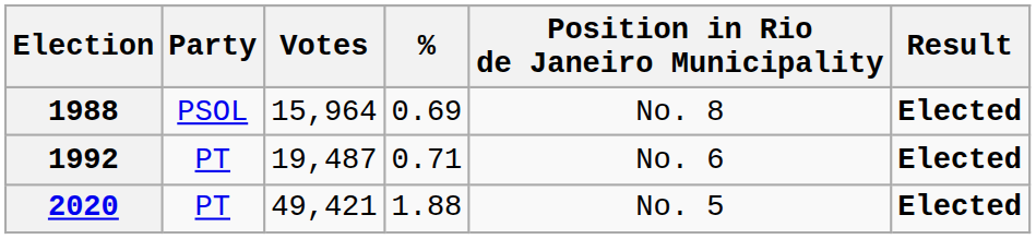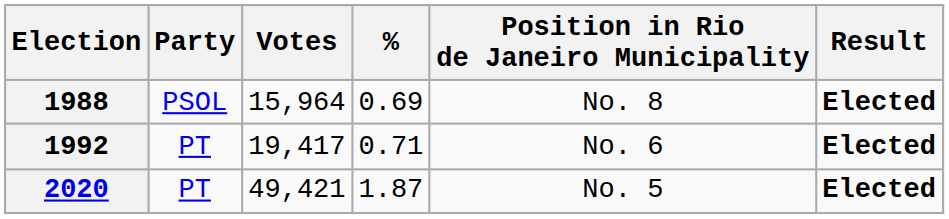1992 | Votes: 19,487 -> 19,417
2020 | %: 1.88 -> 1.87
